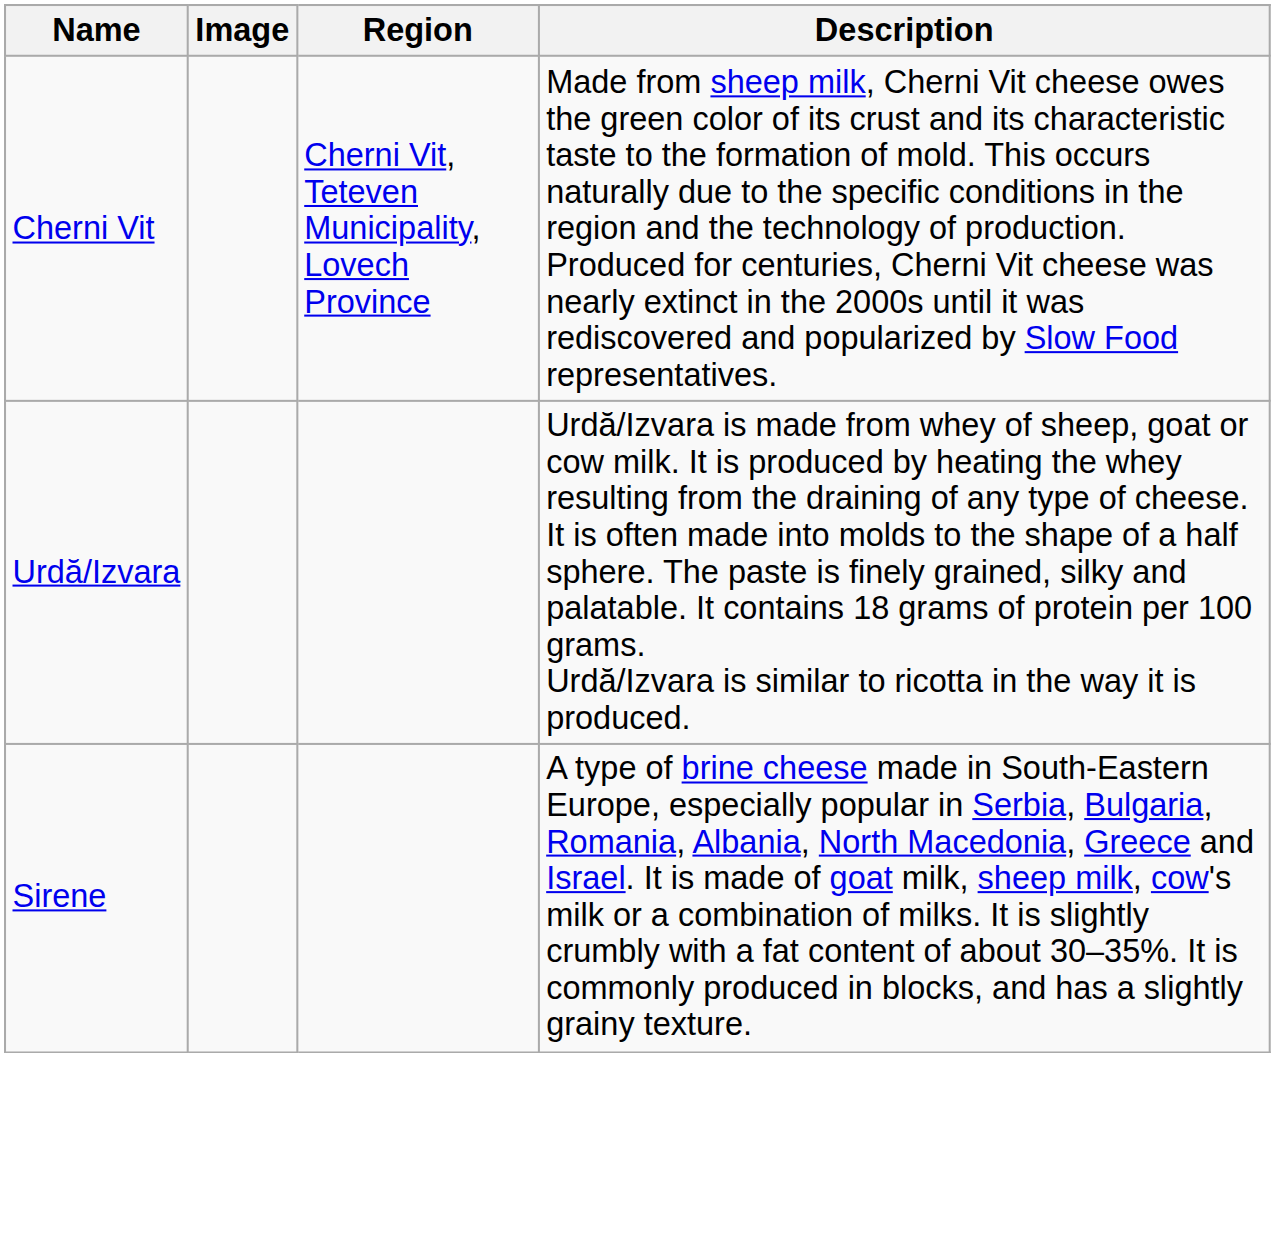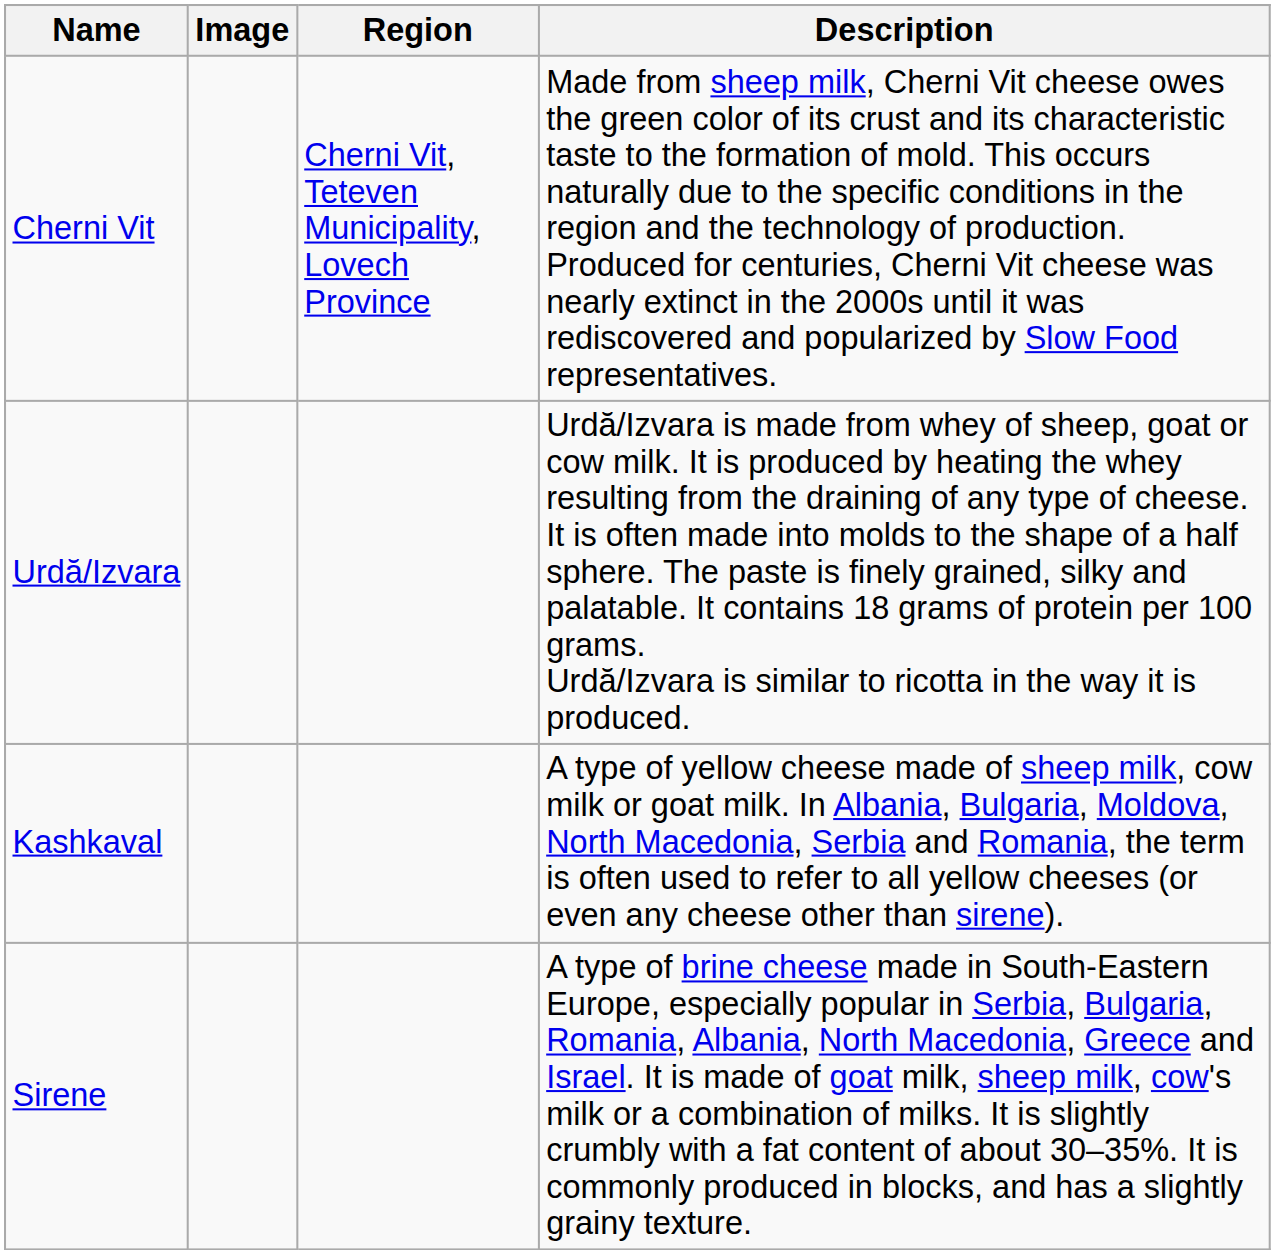+ row: Kashkaval | A type of yellow cheese made of sheep milk, cow milk or goat milk. In Albania, Bulgaria, Moldova, North Macedonia, Serbia and Romania, the term is often used to refer to all yellow cheeses (or even any cheese other than sirene).
